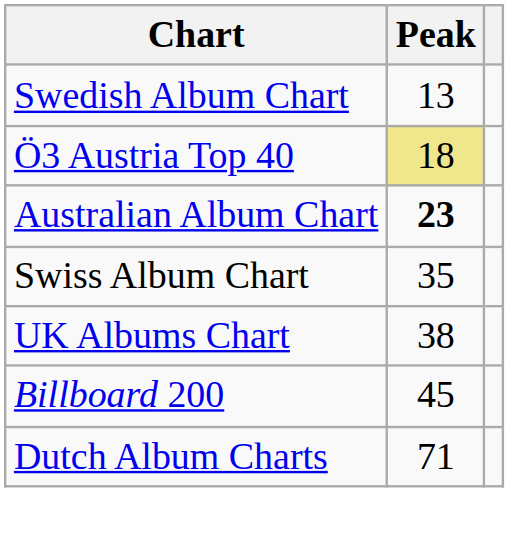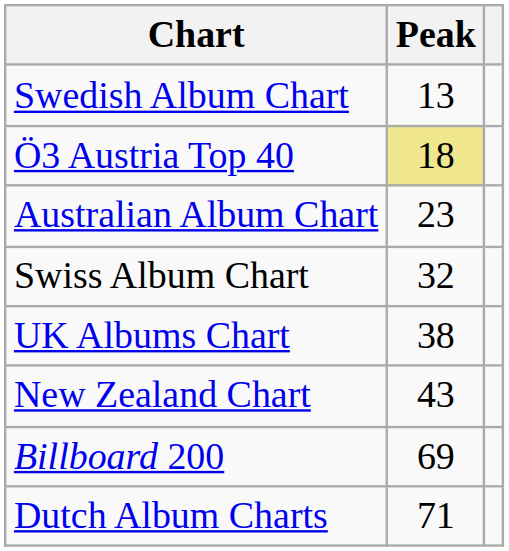Australian Album Chart | Peak: bold -> normal
Swiss Album Chart | Peak: 35 -> 32
+ row: New Zealand Chart | 43
Billboard 200 | Peak: 45 -> 69
